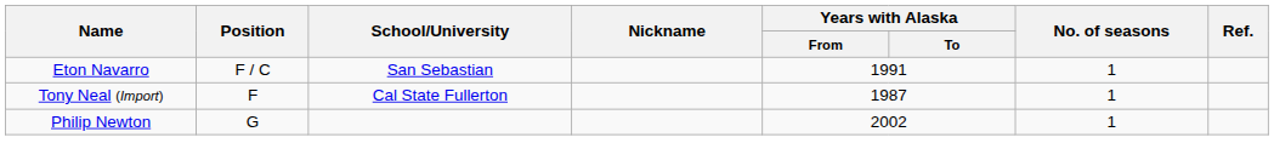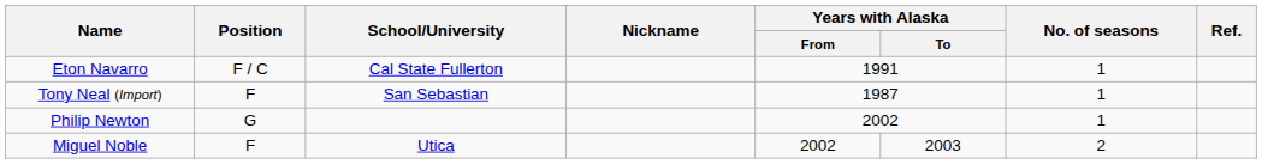Eton Navarro | School/University: San Sebastian -> Cal State Fullerton
Tony Neal (Import) | School/University: Cal State Fullerton -> San Sebastian
+ row: Miguel Noble | F | Utica | 2002 | 2003 | 2
